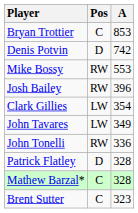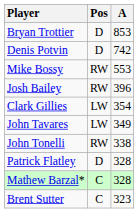Bryan Trottier | Pos: C -> D
John Tonelli | A: 336 -> 338
